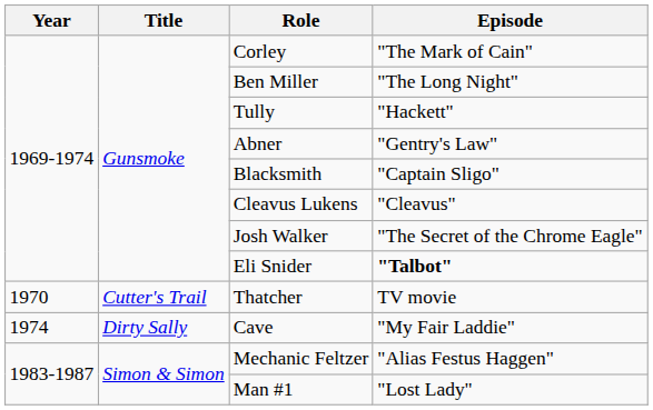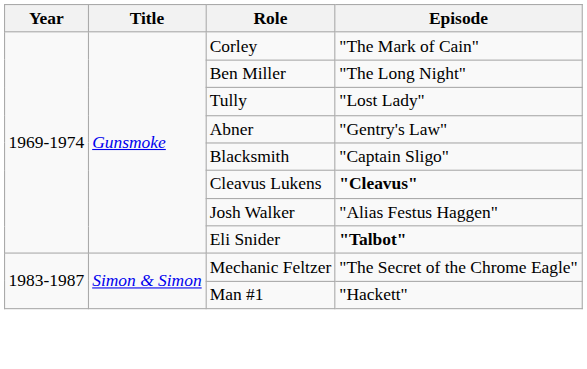Tully | Episode: "Hackett" -> "Lost Lady"
Cleavus Lukens | Episode: normal -> bold
Josh Walker | Episode: "The Secret of the Chrome Eagle" -> "Alias Festus Haggen"
- row: 1970 | Cutter's Trail | Thatcher | TV movie
- row: 1974 | Dirty Sally | Cave | "My Fair Laddie"
Mechanic Feltzer | Episode: "Alias Festus Haggen" -> "The Secret of the Chrome Eagle"
Man #1 | Episode: "Lost Lady" -> "Hackett"
